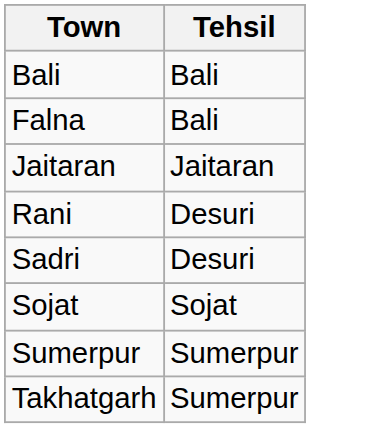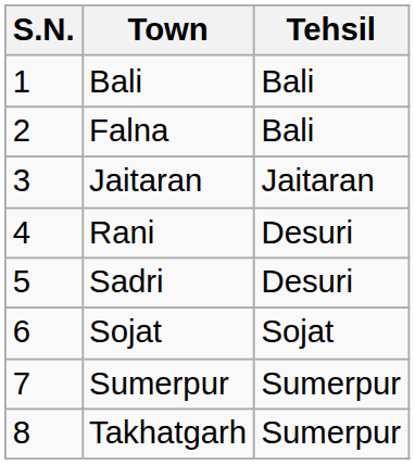+ column: S.N. | 1 | 2 | 3 | 4 | 5 | 6 | 7 | 8
